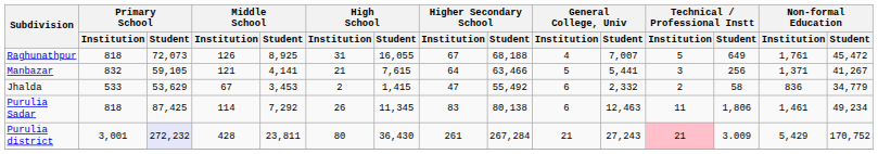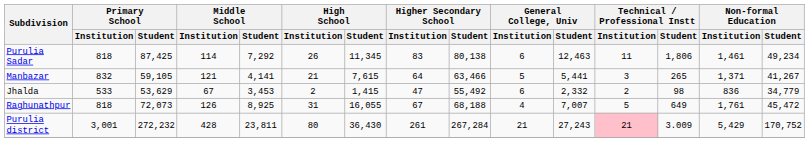rows swapped: Purulia Sadar <-> Raghunathpur
Manbazar | Technical / Professional Instt / Student: 256 -> 265
Jhalda | Technical / Professional Instt / Student: 58 -> 98
Purulia district | Primary School / Student: lavender background -> no background
